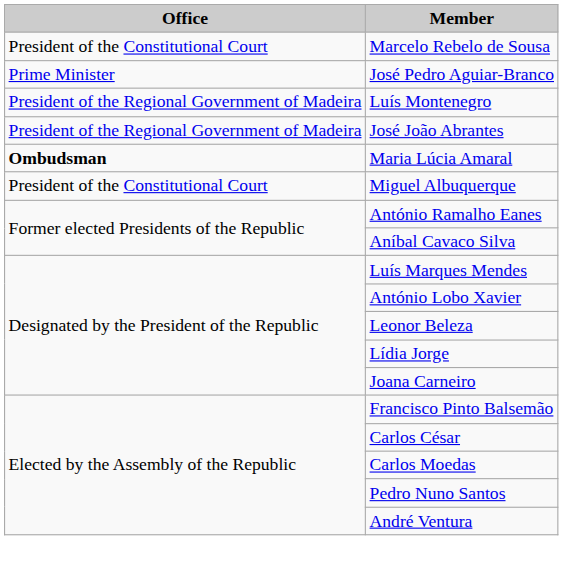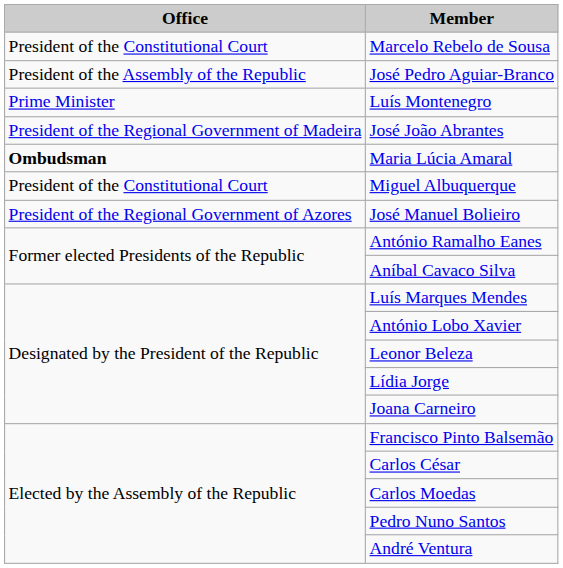José Pedro Aguiar-Branco | Office: Prime Minister -> President of the Assembly of the Republic
Luís Montenegro | Office: President of the Regional Government of Madeira -> Prime Minister
+ row: President of the Regional Government of Azores | José Manuel Bolieiro
